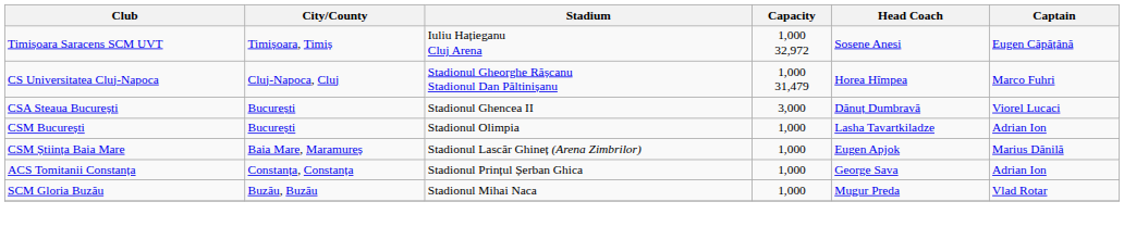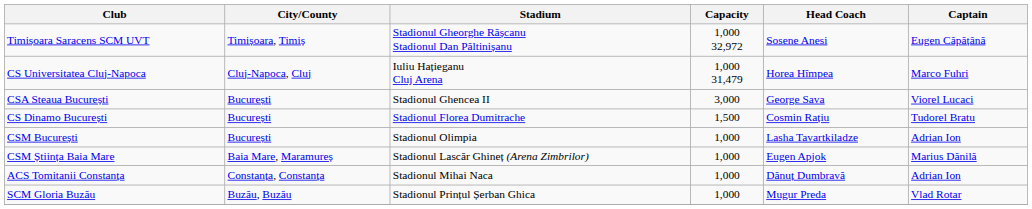Timișoara Saracens SCM UVT | Stadium: Iuliu Hațieganu Cluj Arena -> Stadionul Gheorghe Rășcanu Stadionul Dan Păltinișanu
CS Universitatea Cluj-Napoca | Stadium: Stadionul Gheorghe Rășcanu Stadionul Dan Păltinișanu -> Iuliu Hațieganu Cluj Arena
CSA Steaua București | Head Coach: Dănuț Dumbravă -> George Sava
+ row: CS Dinamo București | București | Stadionul Florea Dumitrache | 1,500 | Cosmin Rațiu | Tudorel Bratu
ACS Tomitanii Constanța | Stadium: Stadionul Prințul Șerban Ghica -> Stadionul Mihai Naca
ACS Tomitanii Constanța | Head Coach: George Sava -> Dănuț Dumbravă
SCM Gloria Buzău | Stadium: Stadionul Mihai Naca -> Stadionul Prințul Șerban Ghica
